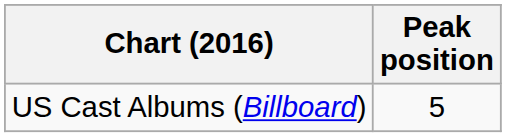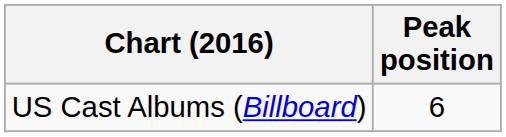US Cast Albums (Billboard) | Peak position: 5 -> 6
